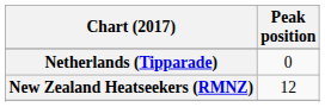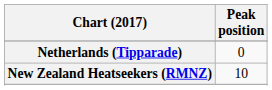New Zealand Heatseekers (RMNZ) | Peak position: 12 -> 10
